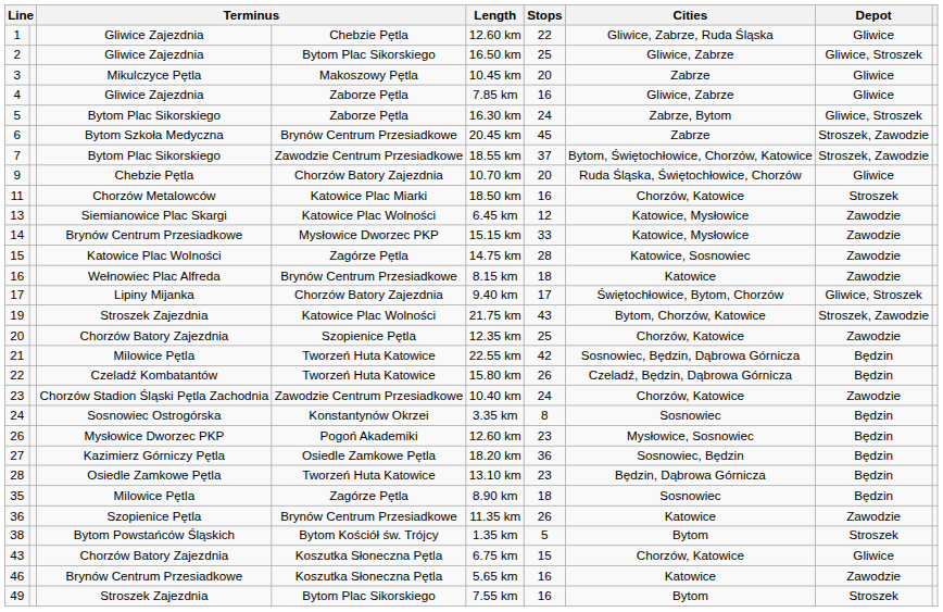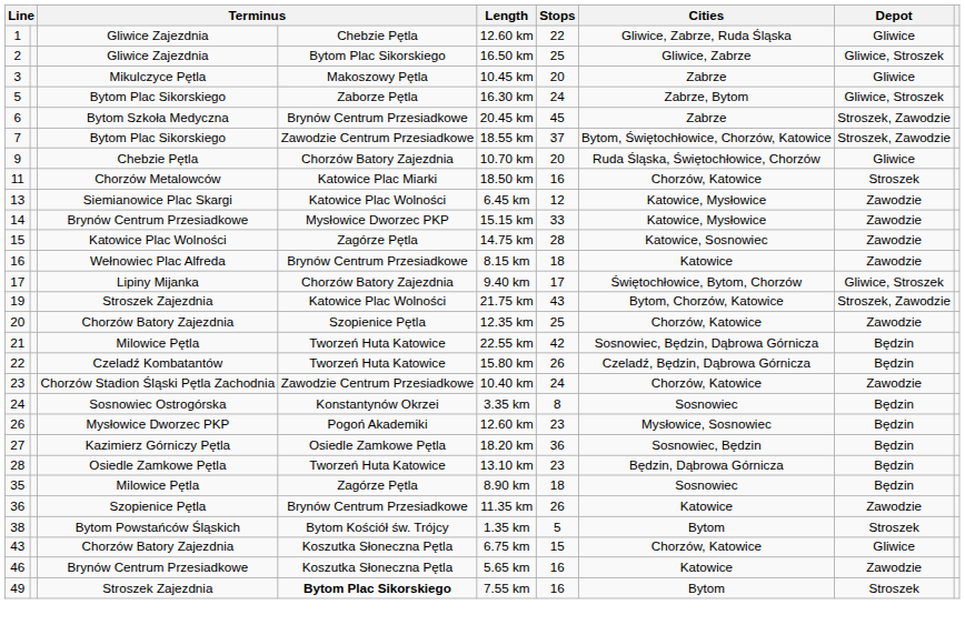- row: 4 | Gliwice Zajezdnia | Zaborze Pętla | 7.85 km | 16 | Gliwice, Zabrze | Gliwice
49 | column 4: normal -> bold
